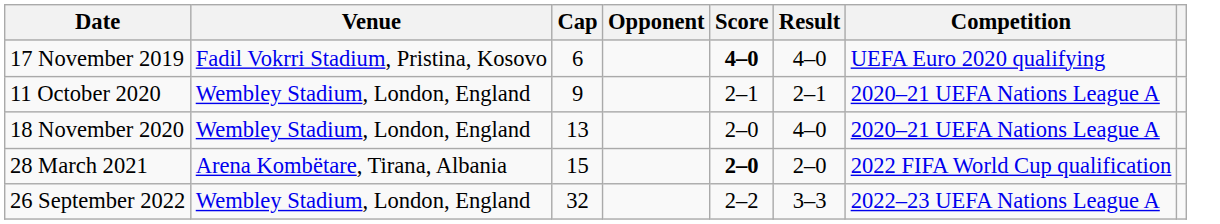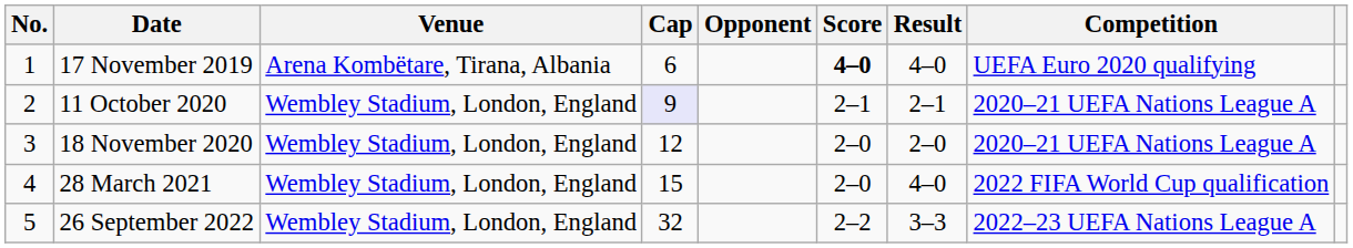+ column: No. | 1 | 2 | 3 | 4 | 5
17 November 2019 | Venue: Fadil Vokrri Stadium, Pristina, Kosovo -> Arena Kombëtare, Tirana, Albania
11 October 2020 | Cap: no background -> lavender background
18 November 2020 | Cap: 13 -> 12
18 November 2020 | Result: 4–0 -> 2–0
28 March 2021 | Venue: Arena Kombëtare, Tirana, Albania -> Wembley Stadium, London, England
28 March 2021 | Score: bold -> normal
28 March 2021 | Result: 2–0 -> 4–0
